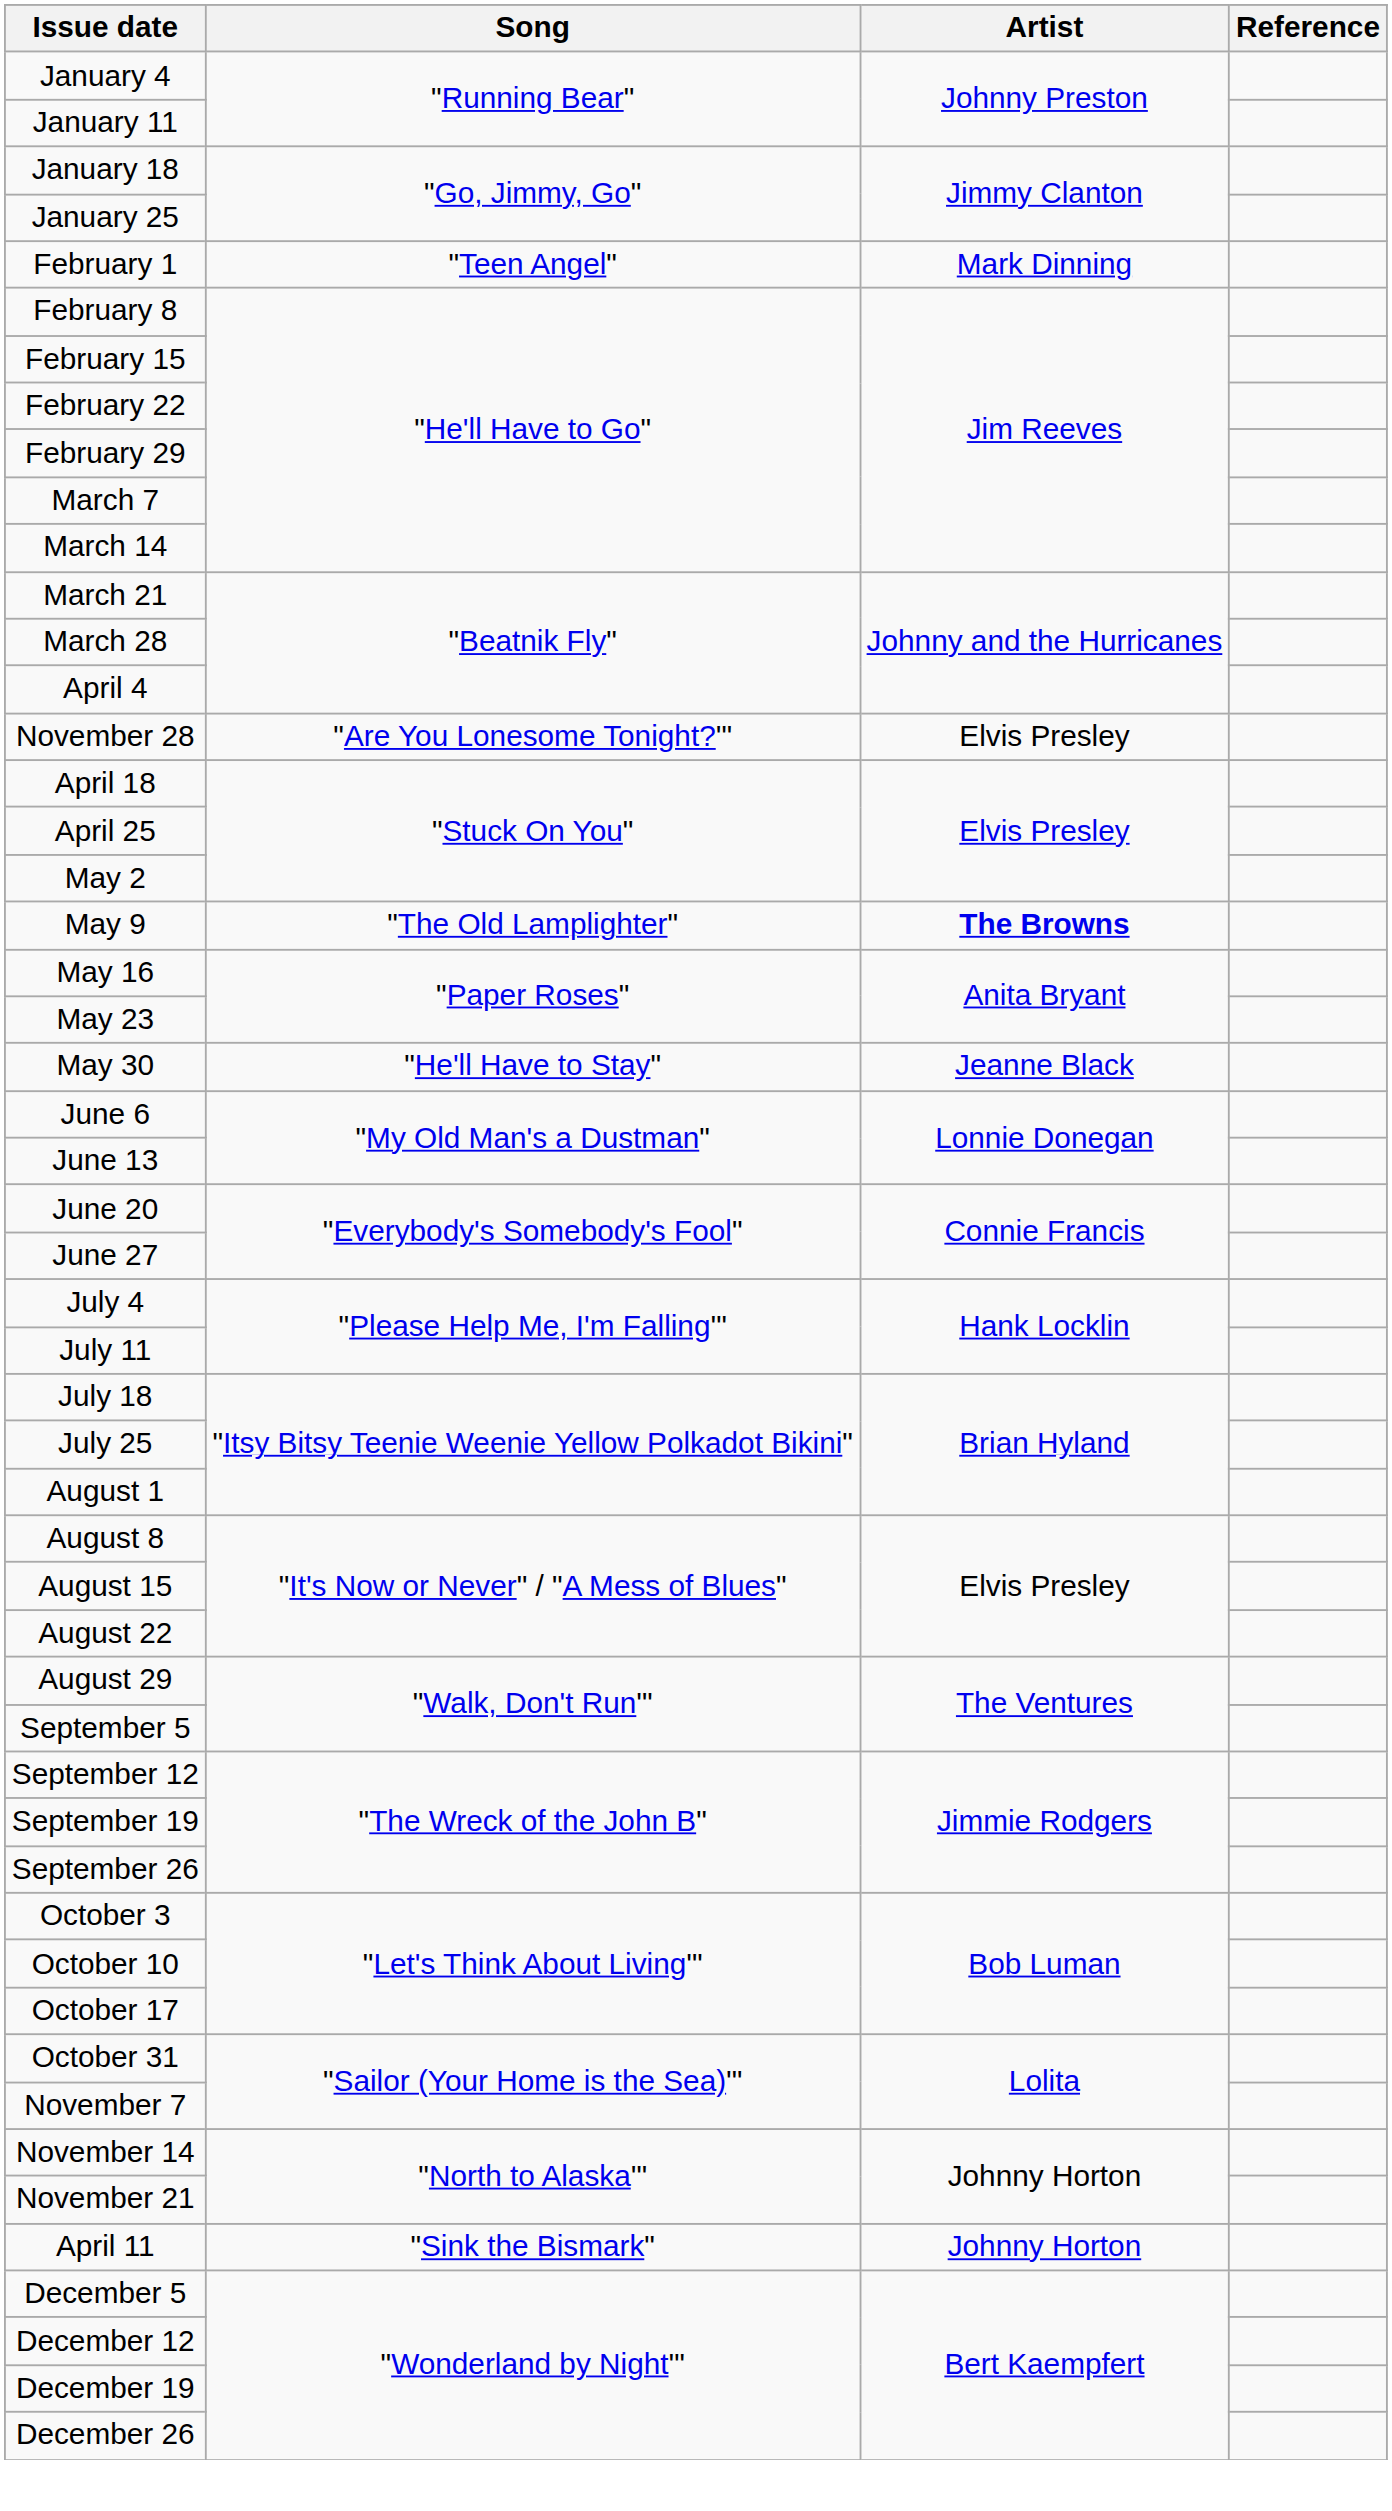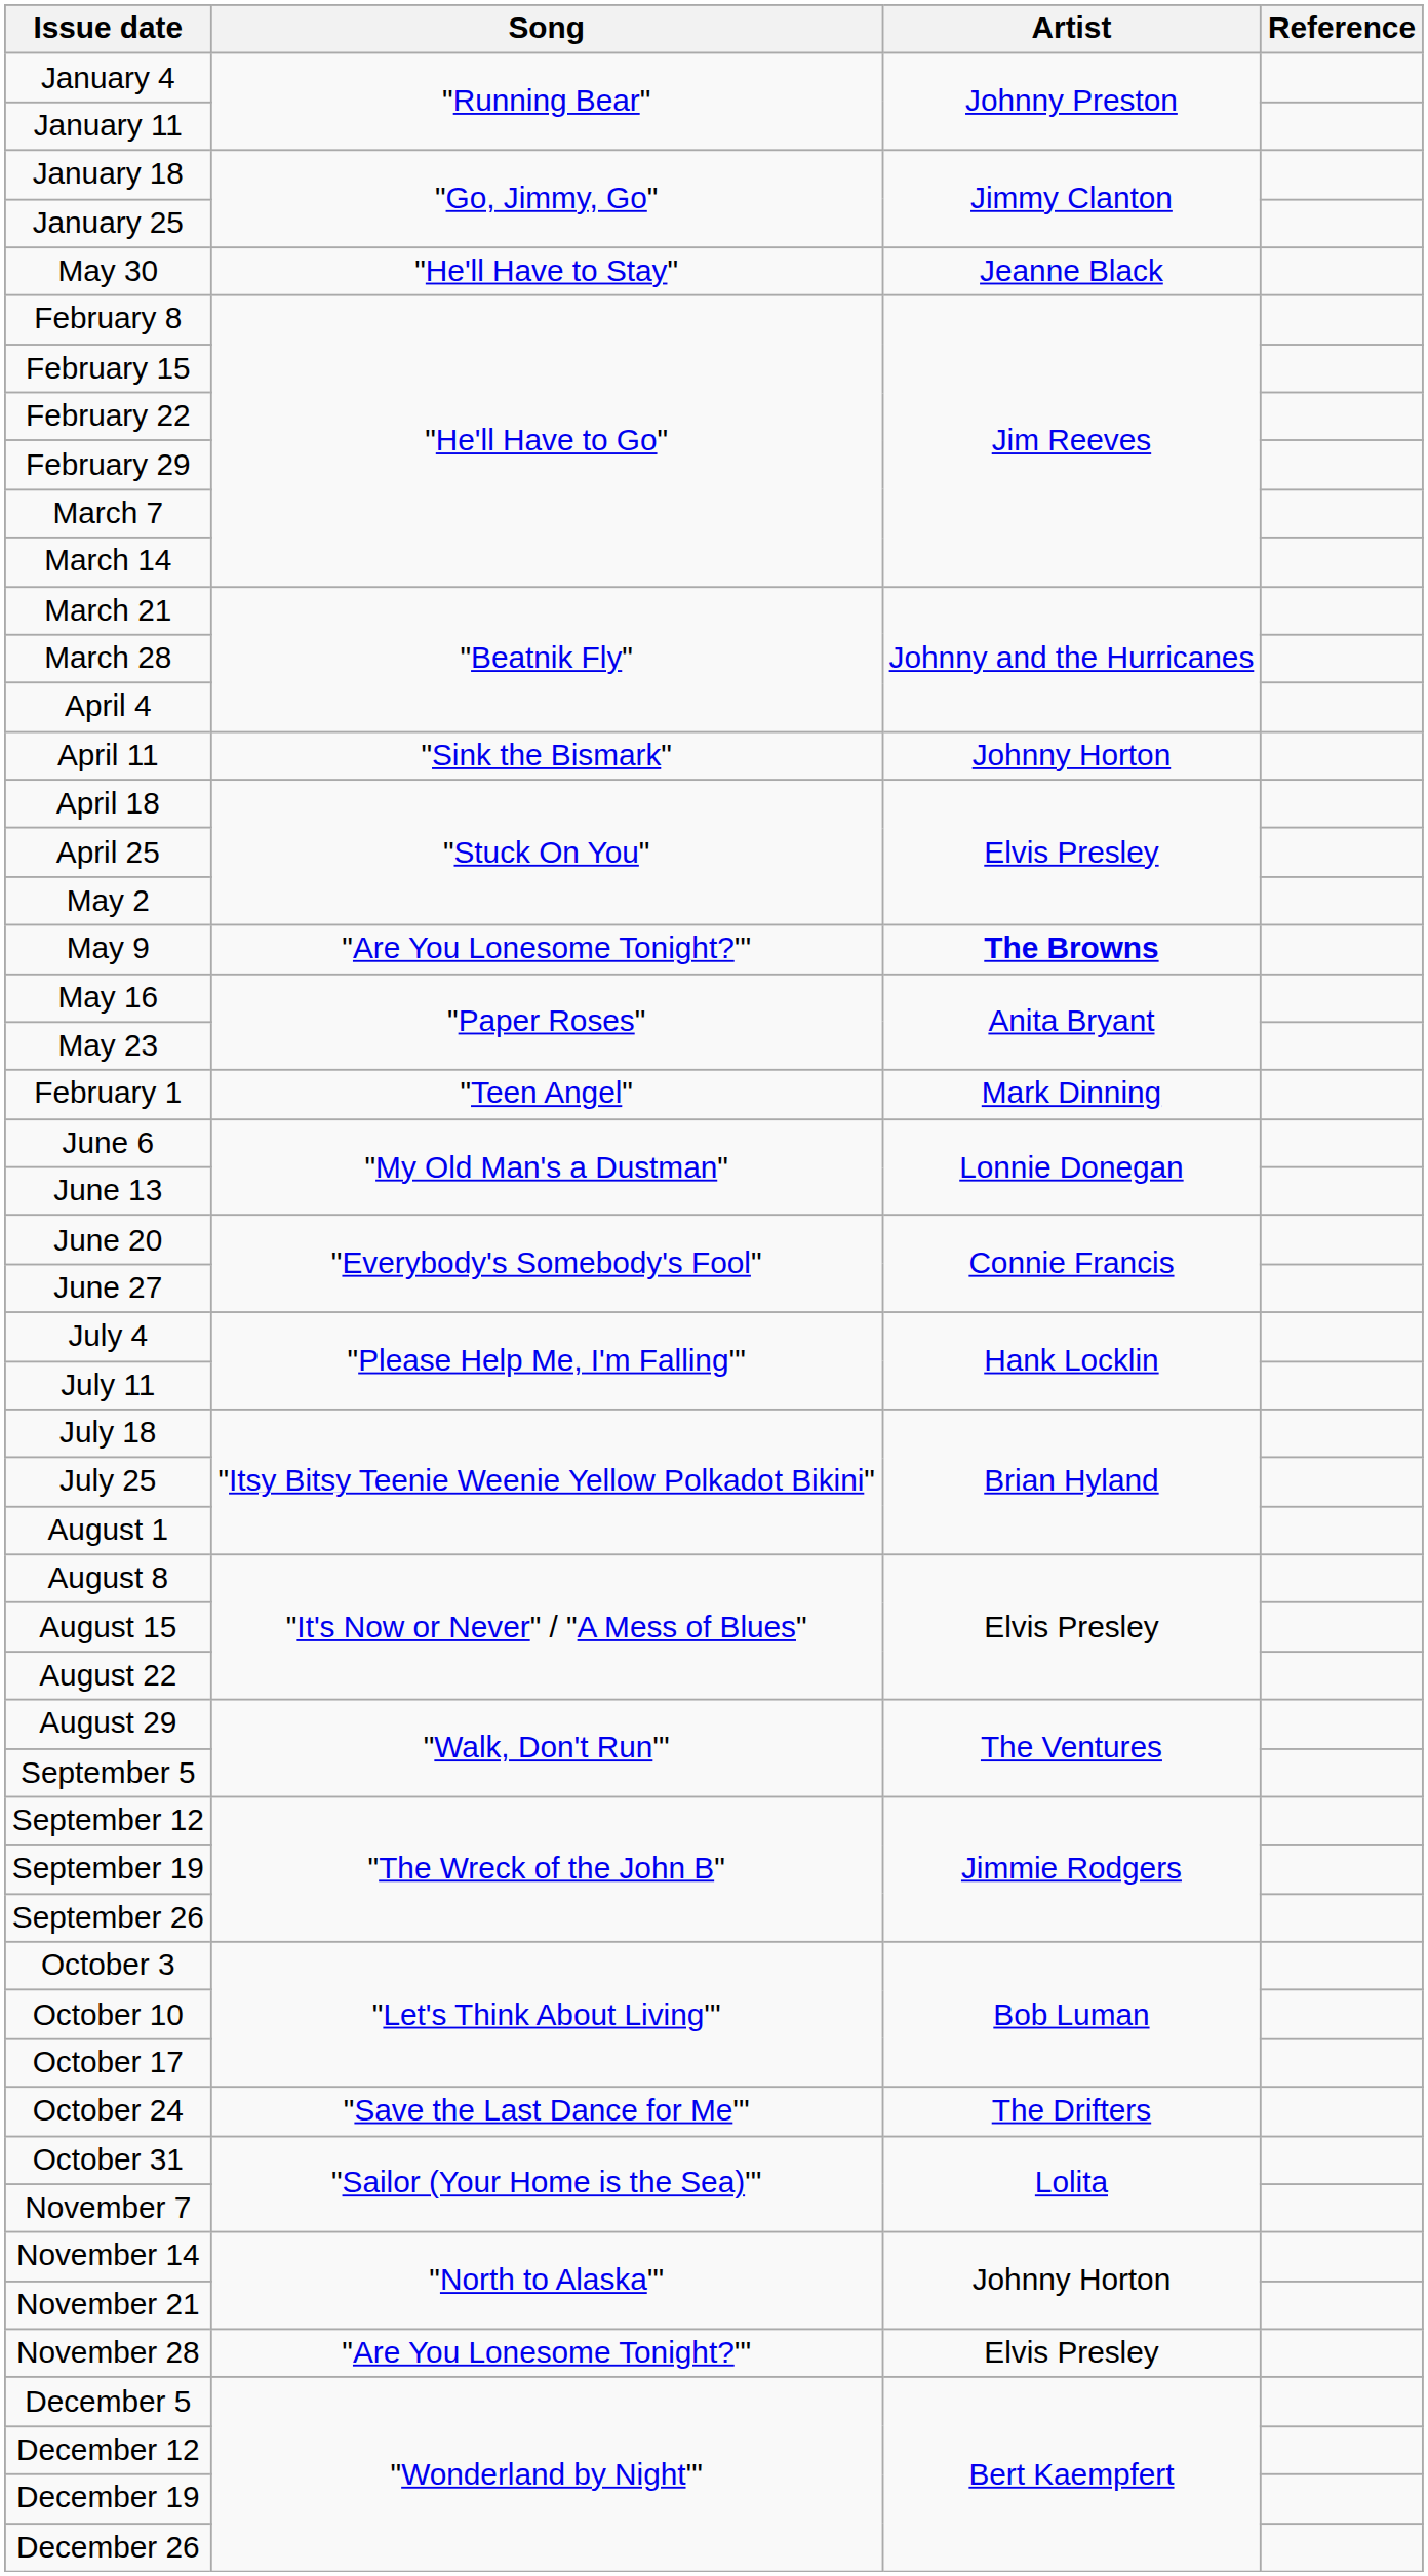rows swapped: February 1 <-> May 30
rows swapped: April 11 <-> November 28
May 9 | Song: "The Old Lamplighter" -> "Are You Lonesome Tonight?'"
+ row: October 24 | "Save the Last Dance for Me'" | The Drifters
